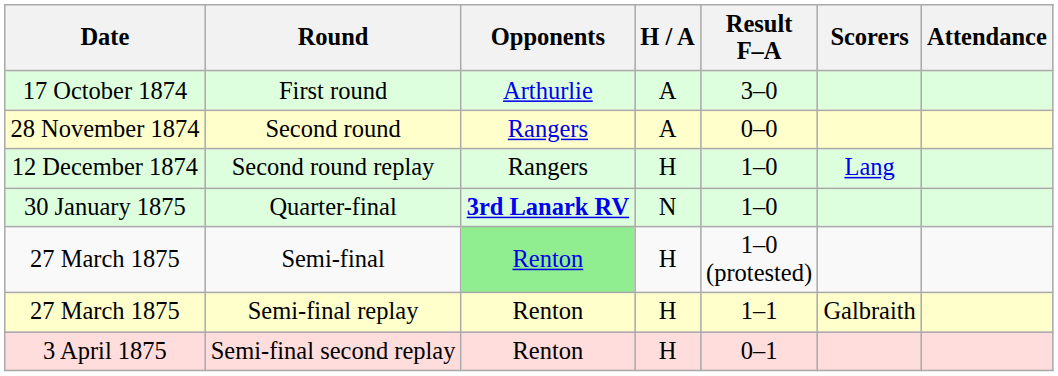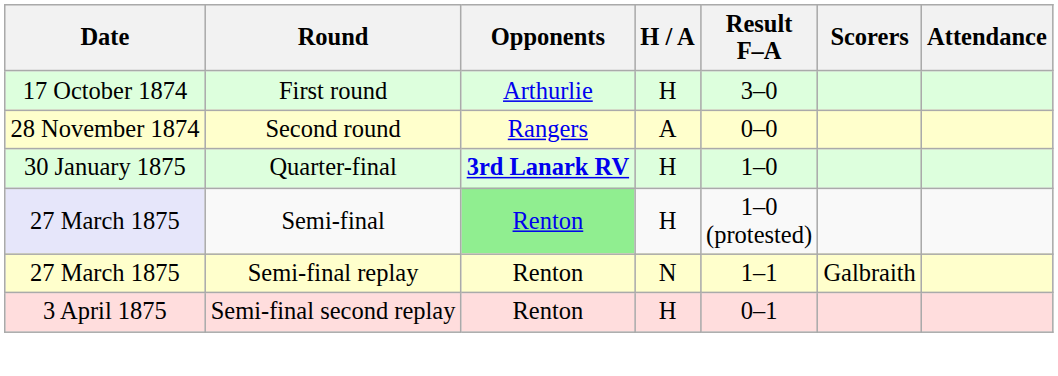First round | H / A: A -> H
- row: 12 December 1874 | Second round replay | Rangers | H | 1–0 | Lang
Quarter-final | H / A: N -> H
Semi-final | Date: no background -> lavender background
Semi-final replay | H / A: H -> N
